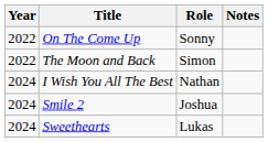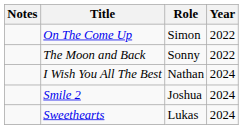columns swapped: Year <-> Notes
On The Come Up | Role: Sonny -> Simon
The Moon and Back | Role: Simon -> Sonny
